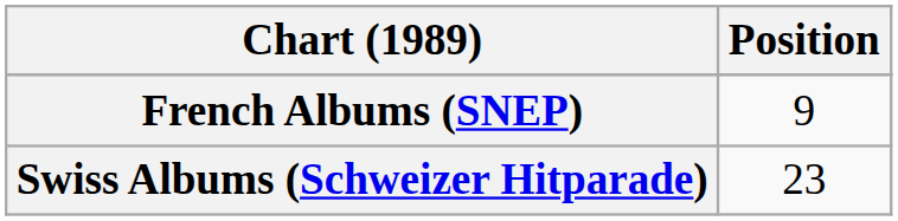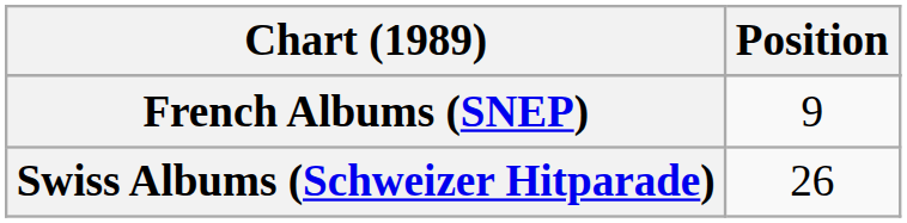Swiss Albums (Schweizer Hitparade) | Position: 23 -> 26
